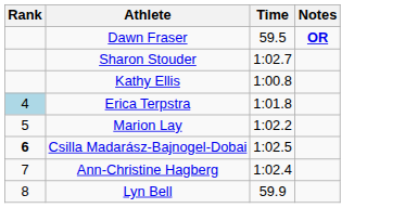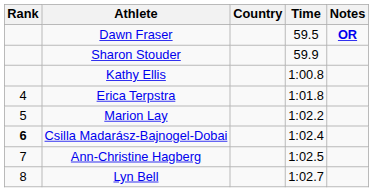+ column: Country
Sharon Stouder | Time: 1:02.7 -> 59.9
Erica Terpstra | Rank: lightblue background -> no background
Csilla Madarász-Bajnogel-Dobai | Time: 1:02.5 -> 1:02.4
Ann-Christine Hagberg | Time: 1:02.4 -> 1:02.5
Lyn Bell | Time: 59.9 -> 1:02.7
